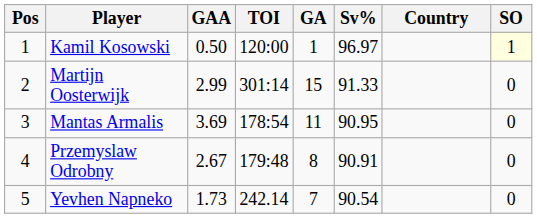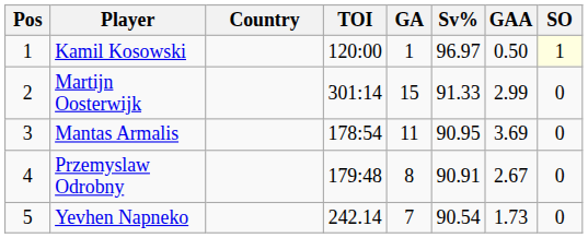columns swapped: Country <-> GAA
